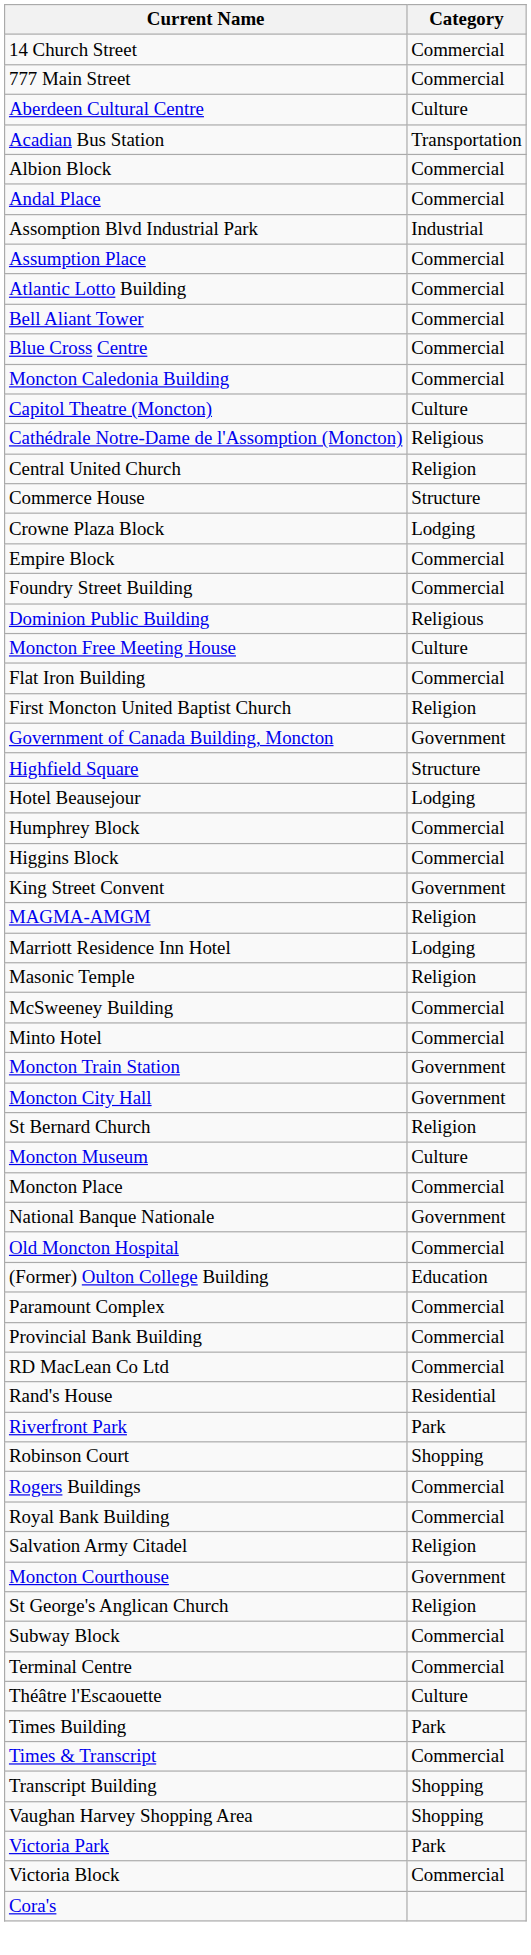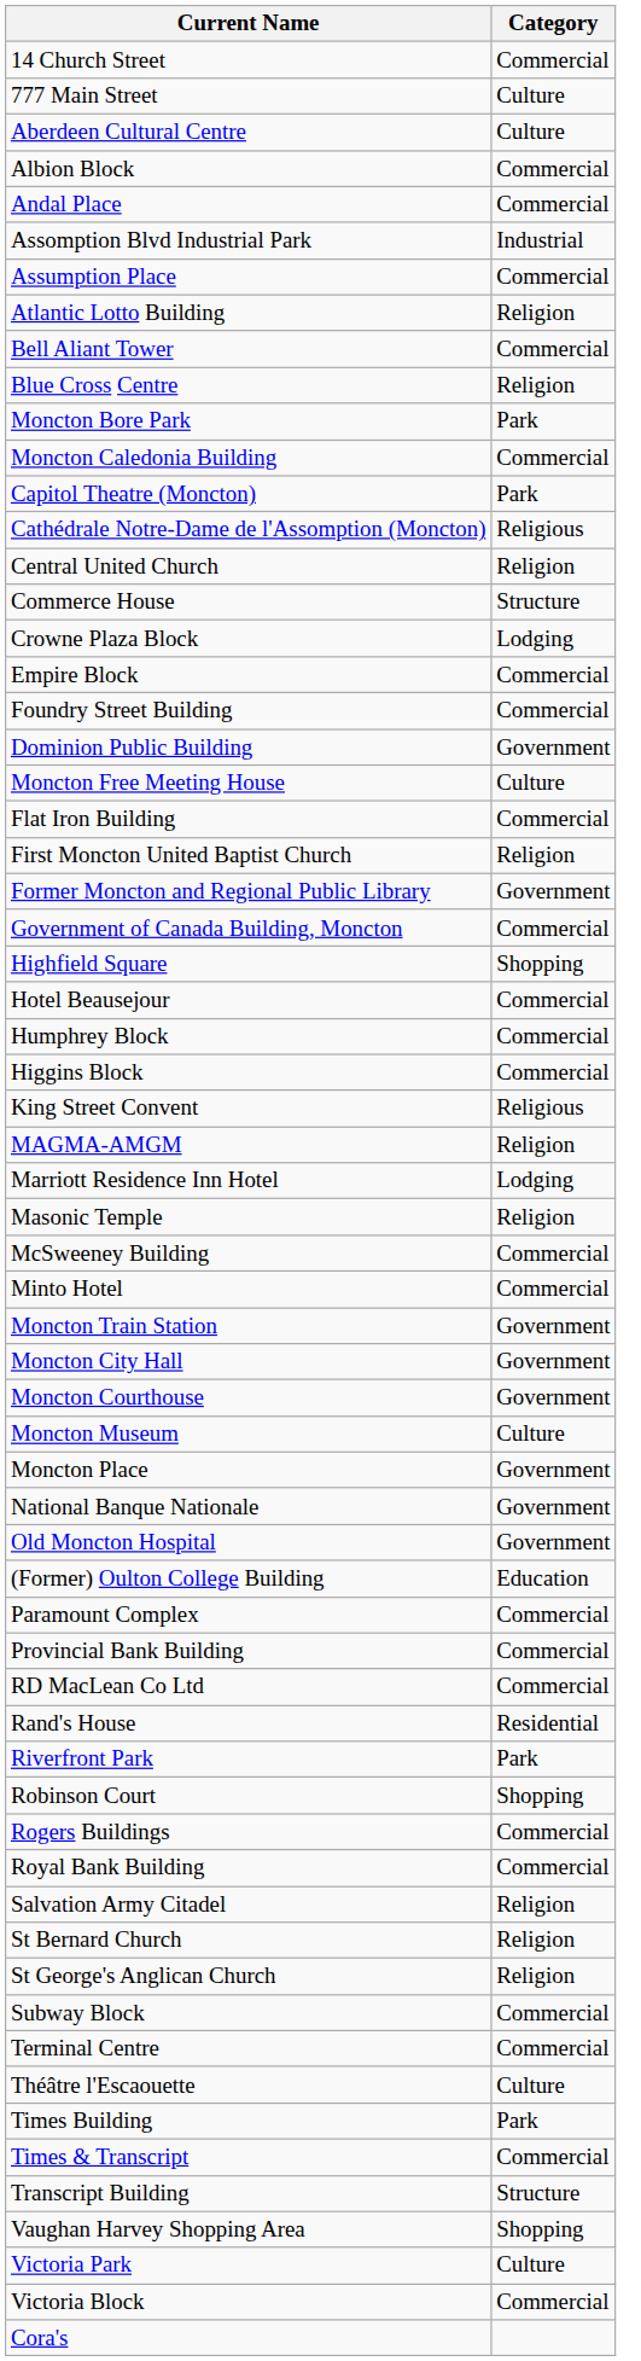777 Main Street | Category: Commercial -> Culture
- row: Acadian Bus Station | Transportation
Atlantic Lotto Building | Category: Commercial -> Religion
Blue Cross Centre | Category: Commercial -> Religion
+ row: Moncton Bore Park | Park
Capitol Theatre (Moncton) | Category: Culture -> Park
Dominion Public Building | Category: Religious -> Government
+ row: Former Moncton and Regional Public Library | Government
Government of Canada Building, Moncton | Category: Government -> Commercial
Highfield Square | Category: Structure -> Shopping
Hotel Beausejour | Category: Lodging -> Commercial
King Street Convent | Category: Government -> Religious
rows swapped: Moncton Courthouse <-> St Bernard Church
Moncton Place | Category: Commercial -> Government
Old Moncton Hospital | Category: Commercial -> Government
Transcript Building | Category: Shopping -> Structure
Victoria Park | Category: Park -> Culture
